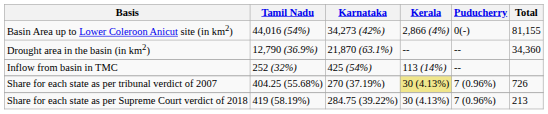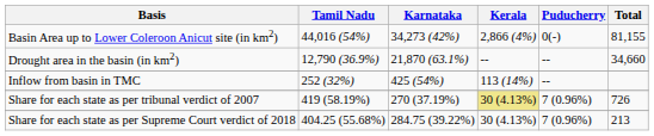Drought area in the basin (in km2) | Total: 34,360 -> 34,660
Share for each state as per tribunal verdict of 2007 | Tamil Nadu: 404.25 (55.68%) -> 419 (58.19%)
Share for each state as per Supreme Court verdict of 2018 | Tamil Nadu: 419 (58.19%) -> 404.25 (55.68%)
